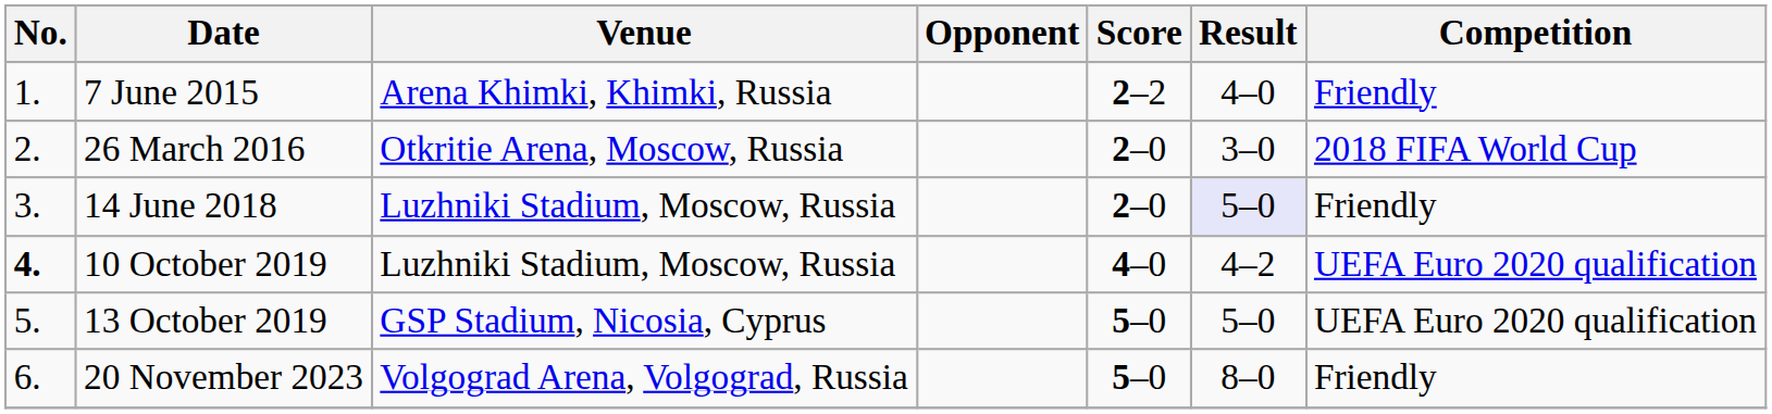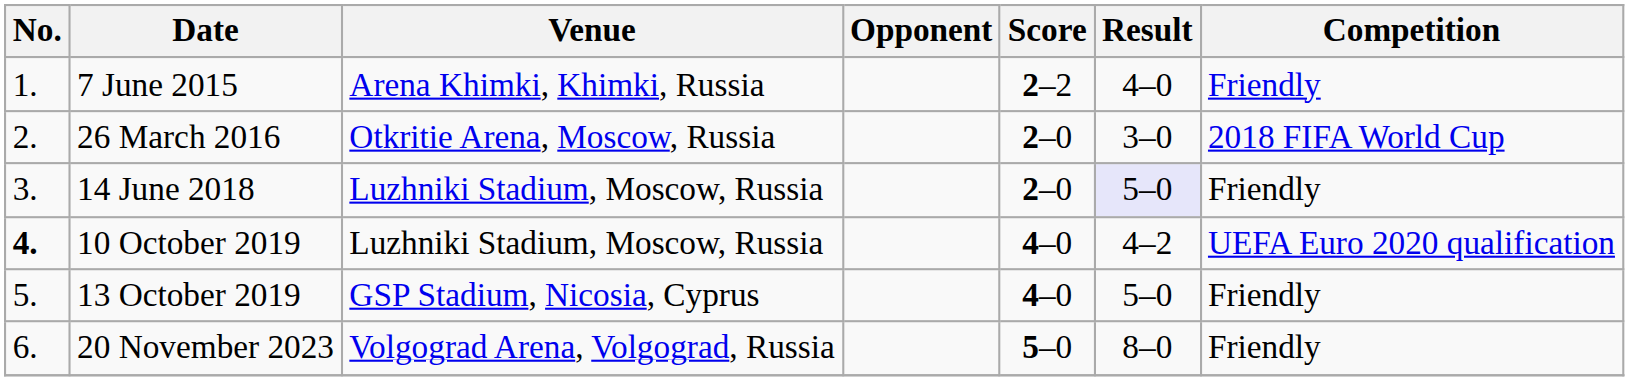13 October 2019 | Score: 5–0 -> 4–0
13 October 2019 | Competition: UEFA Euro 2020 qualification -> Friendly
